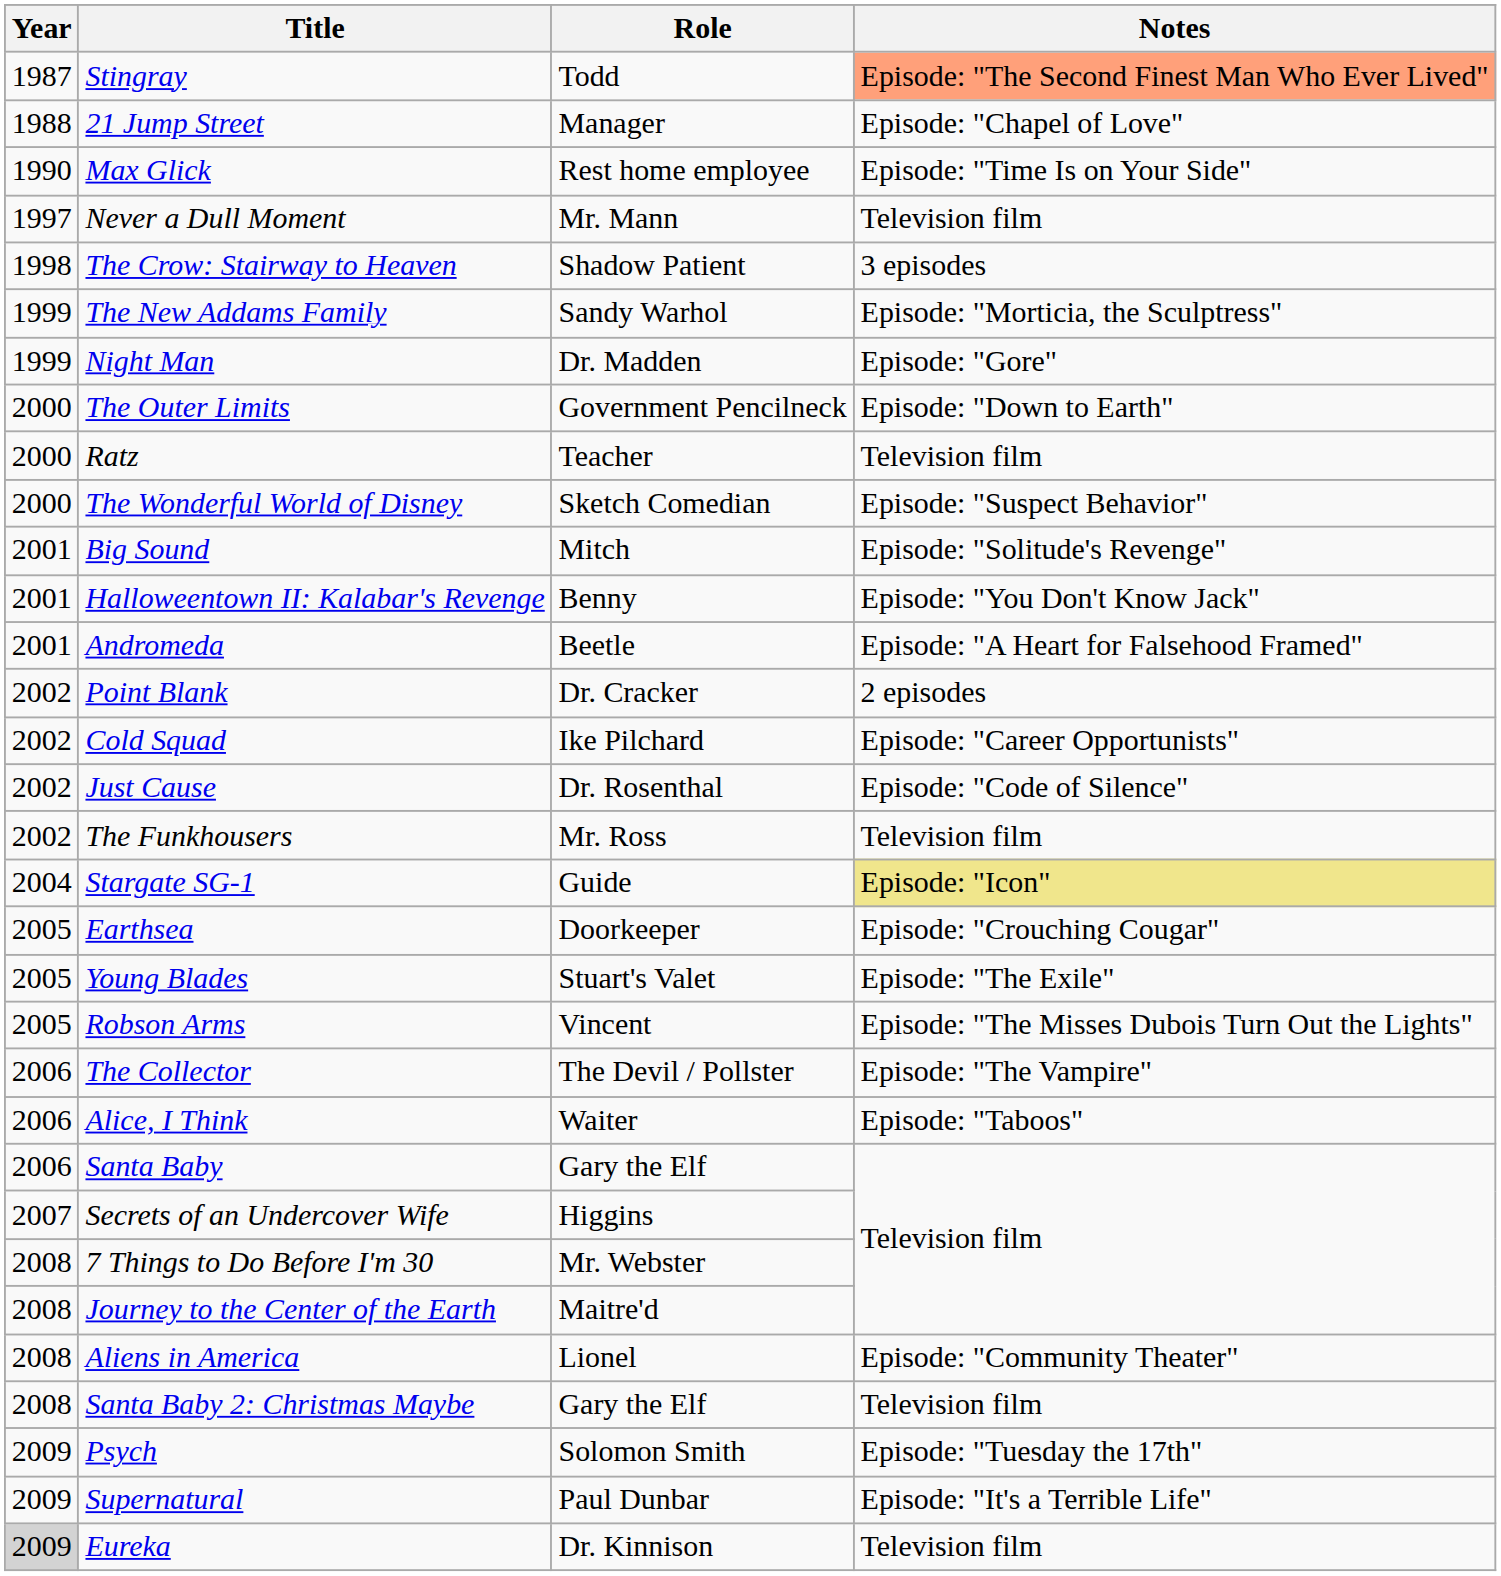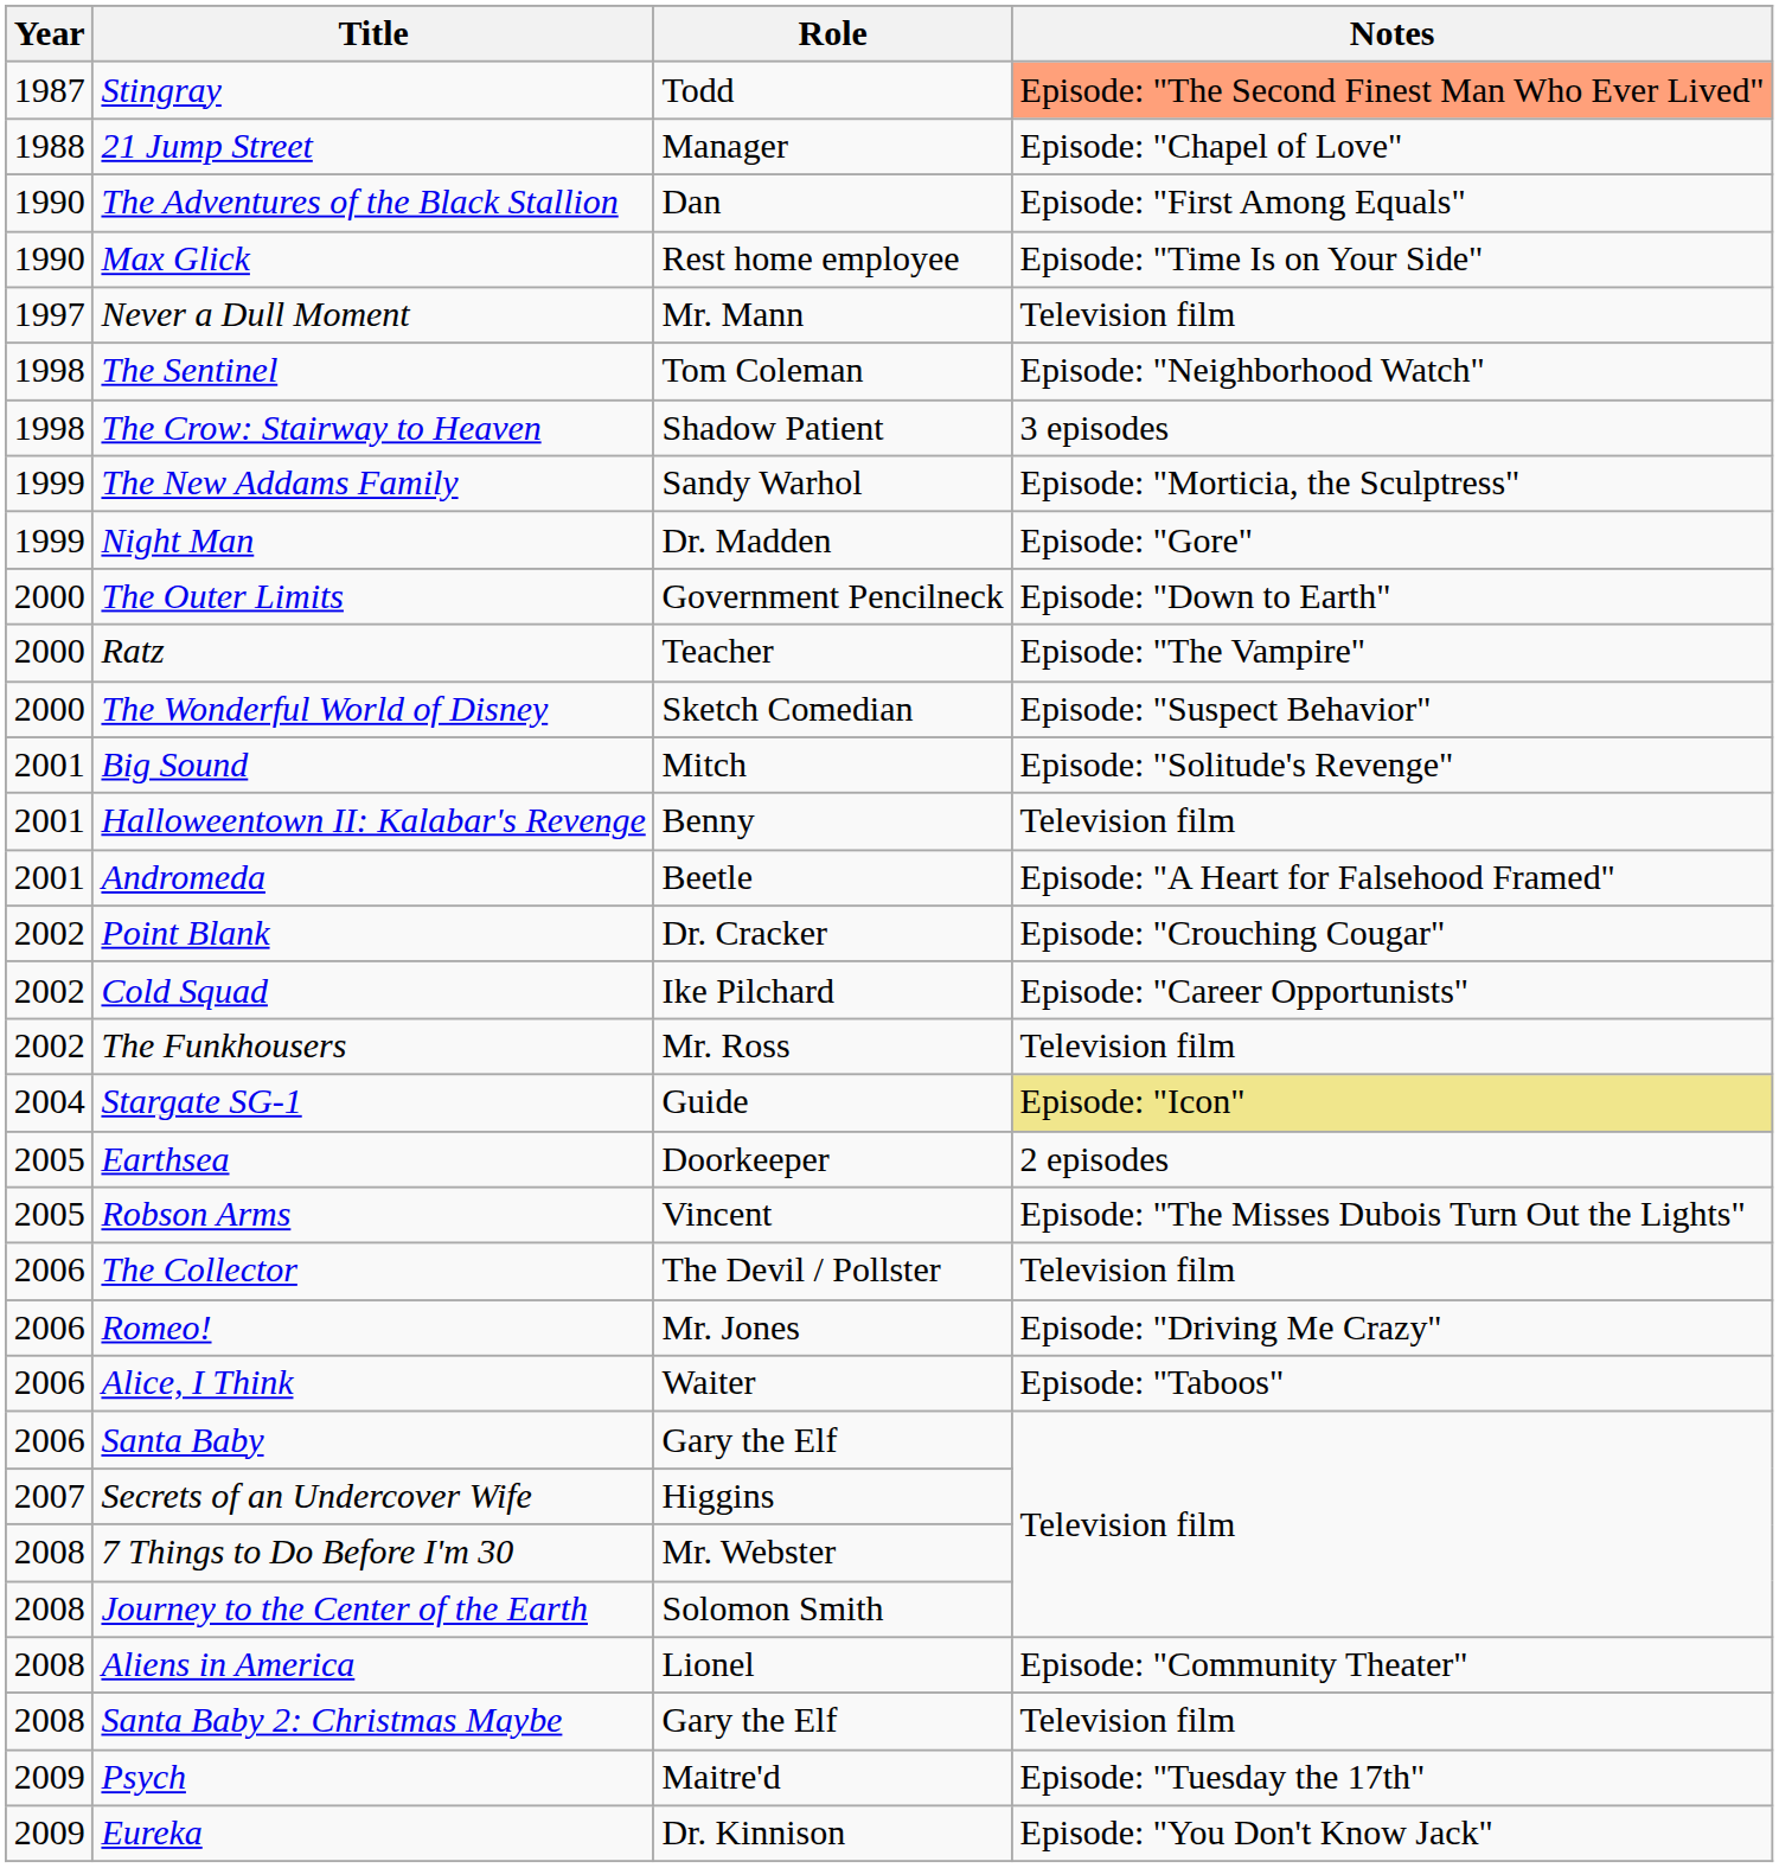+ row: 1990 | The Adventures of the Black Stallion | Dan | Episode: "First Among Equals"
+ row: 1998 | The Sentinel | Tom Coleman | Episode: "Neighborhood Watch"
Ratz | Notes: Television film -> Episode: "The Vampire"
Halloweentown II: Kalabar's Revenge | Notes: Episode: "You Don't Know Jack" -> Television film
Point Blank | Notes: 2 episodes -> Episode: "Crouching Cougar"
- row: 2002 | Just Cause | Dr. Rosenthal | Episode: "Code of Silence"
Earthsea | Notes: Episode: "Crouching Cougar" -> 2 episodes
- row: 2005 | Young Blades | Stuart's Valet | Episode: "The Exile"
The Collector | Notes: Episode: "The Vampire" -> Television film
+ row: 2006 | Romeo! | Mr. Jones | Episode: "Driving Me Crazy"
Journey to the Center of the Earth | Role: Maitre'd -> Solomon Smith
Psych | Role: Solomon Smith -> Maitre'd
- row: 2009 | Supernatural | Paul Dunbar | Episode: "It's a Terrible Life"
Eureka | Year: lightgrey background -> no background
Eureka | Notes: Television film -> Episode: "You Don't Know Jack"
